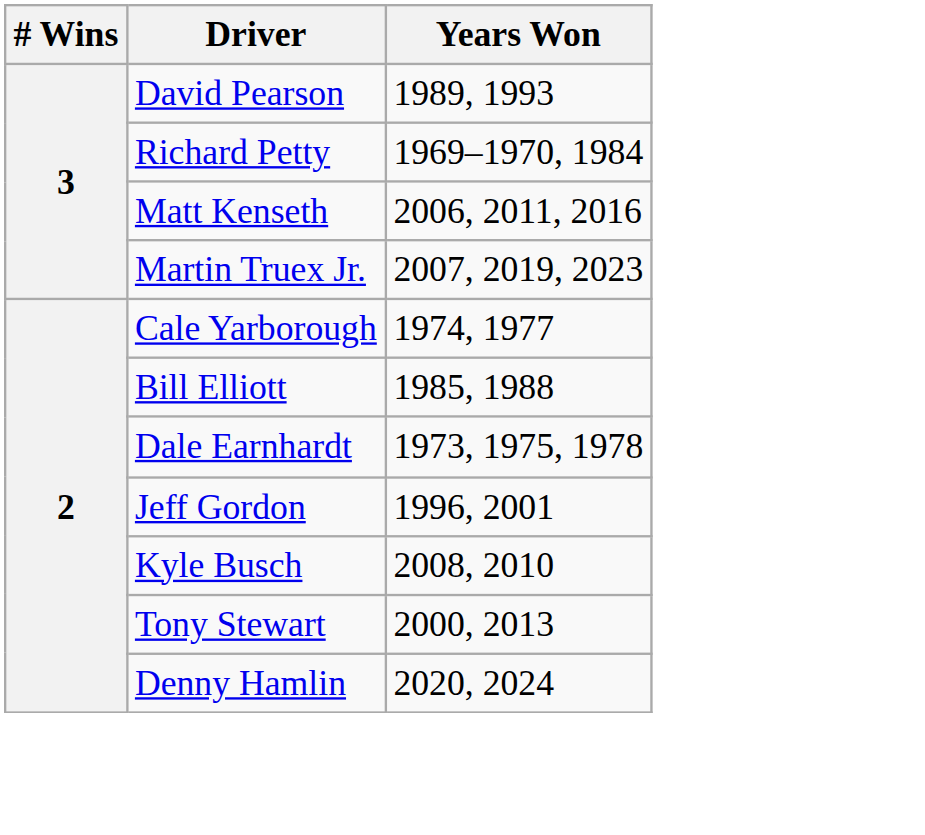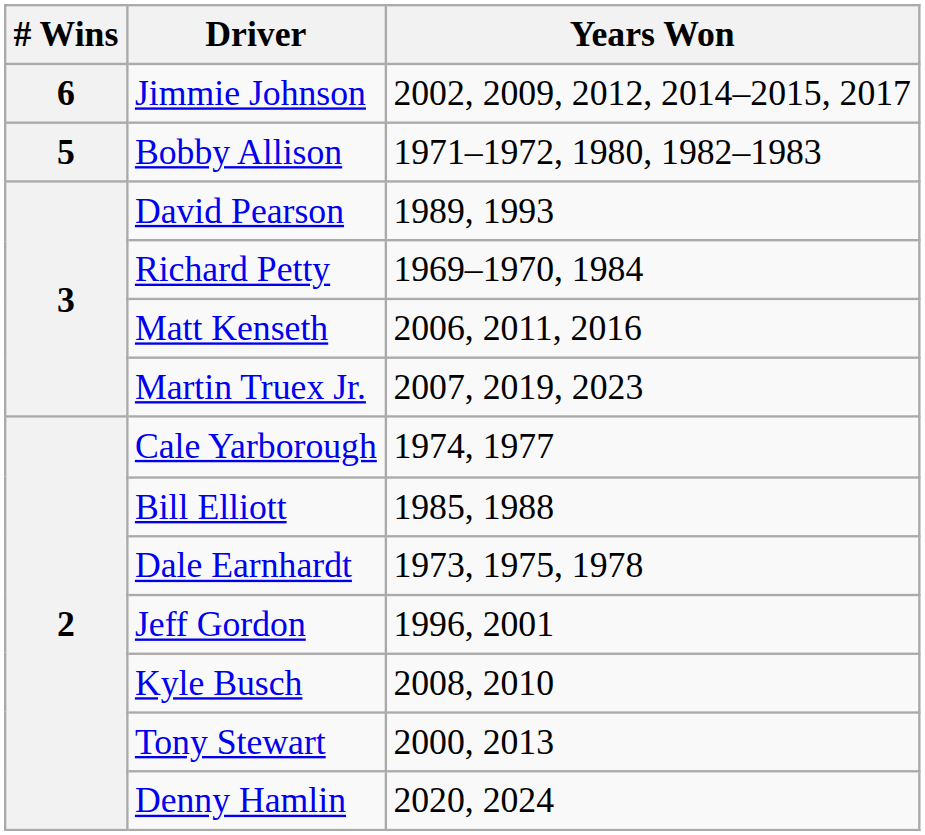+ row: 6 | Jimmie Johnson | 2002, 2009, 2012, 2014–2015, 2017
+ row: 5 | Bobby Allison | 1971–1972, 1980, 1982–1983
